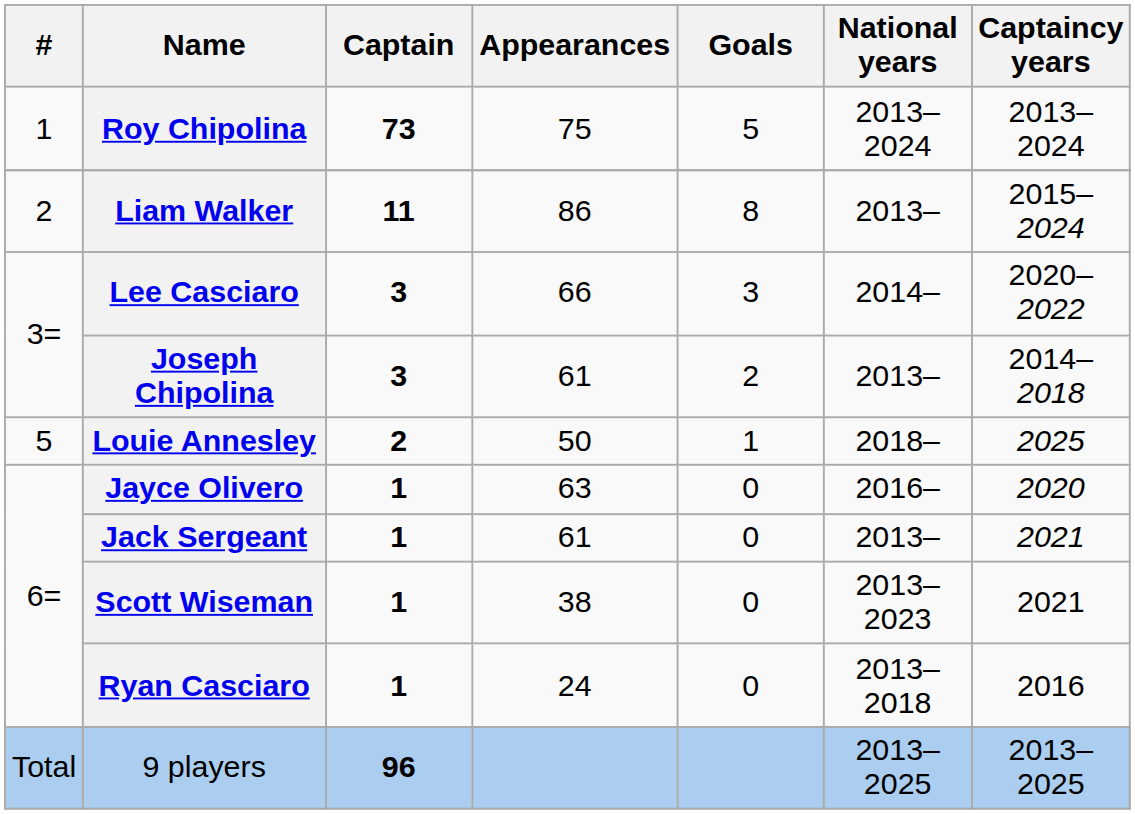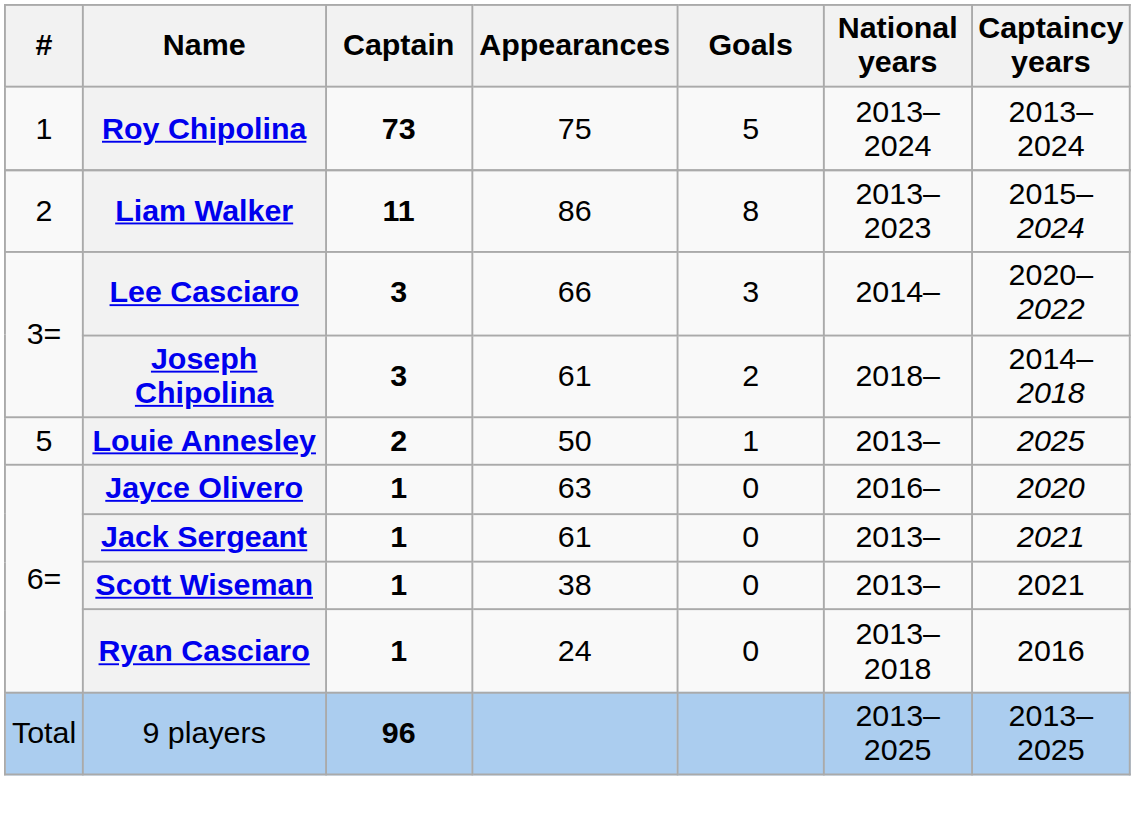Liam Walker | National years: 2013– -> 2013–2023
Joseph Chipolina | National years: 2013– -> 2018–
Louie Annesley | National years: 2018– -> 2013–
Scott Wiseman | National years: 2013–2023 -> 2013–
